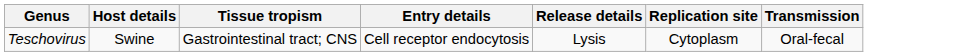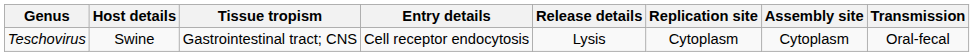+ column: Assembly site | Cytoplasm
